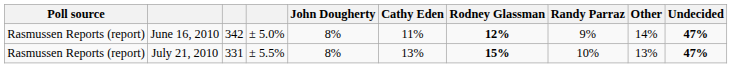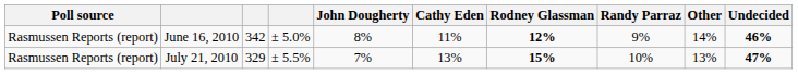June 16, 2010 | Undecided: 47% -> 46%
July 21, 2010 | column 3: 331 -> 329
July 21, 2010 | John Dougherty: 8% -> 7%
